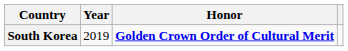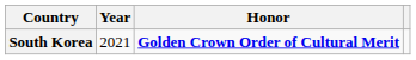South Korea | Year: 2019 -> 2021
